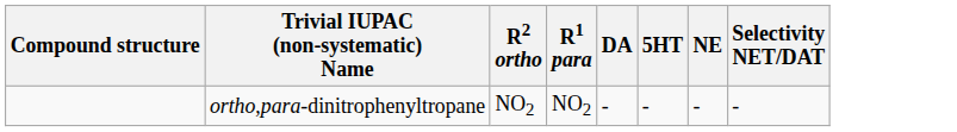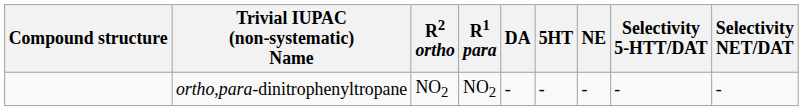+ column: Selectivity 5-HTT/DAT | -
